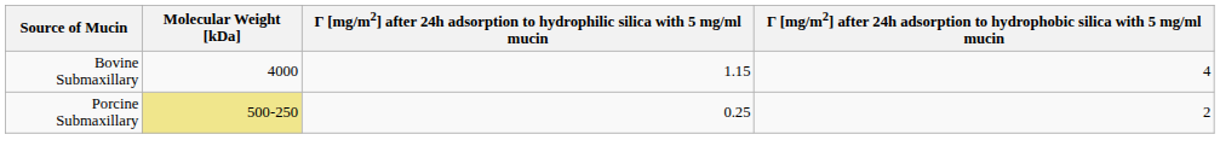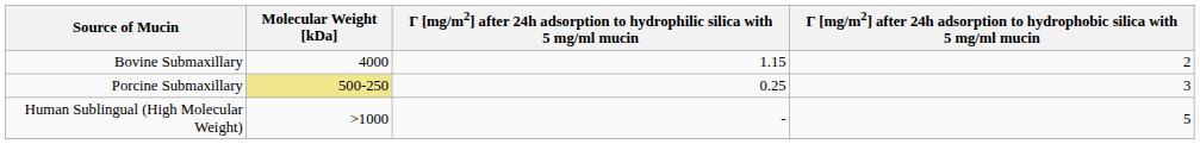Bovine Submaxillary | column 4: 4 -> 2
Porcine Submaxillary | column 4: 2 -> 3
+ row: Human Sublingual (High Molecular Weight) | >1000 | - | 5
